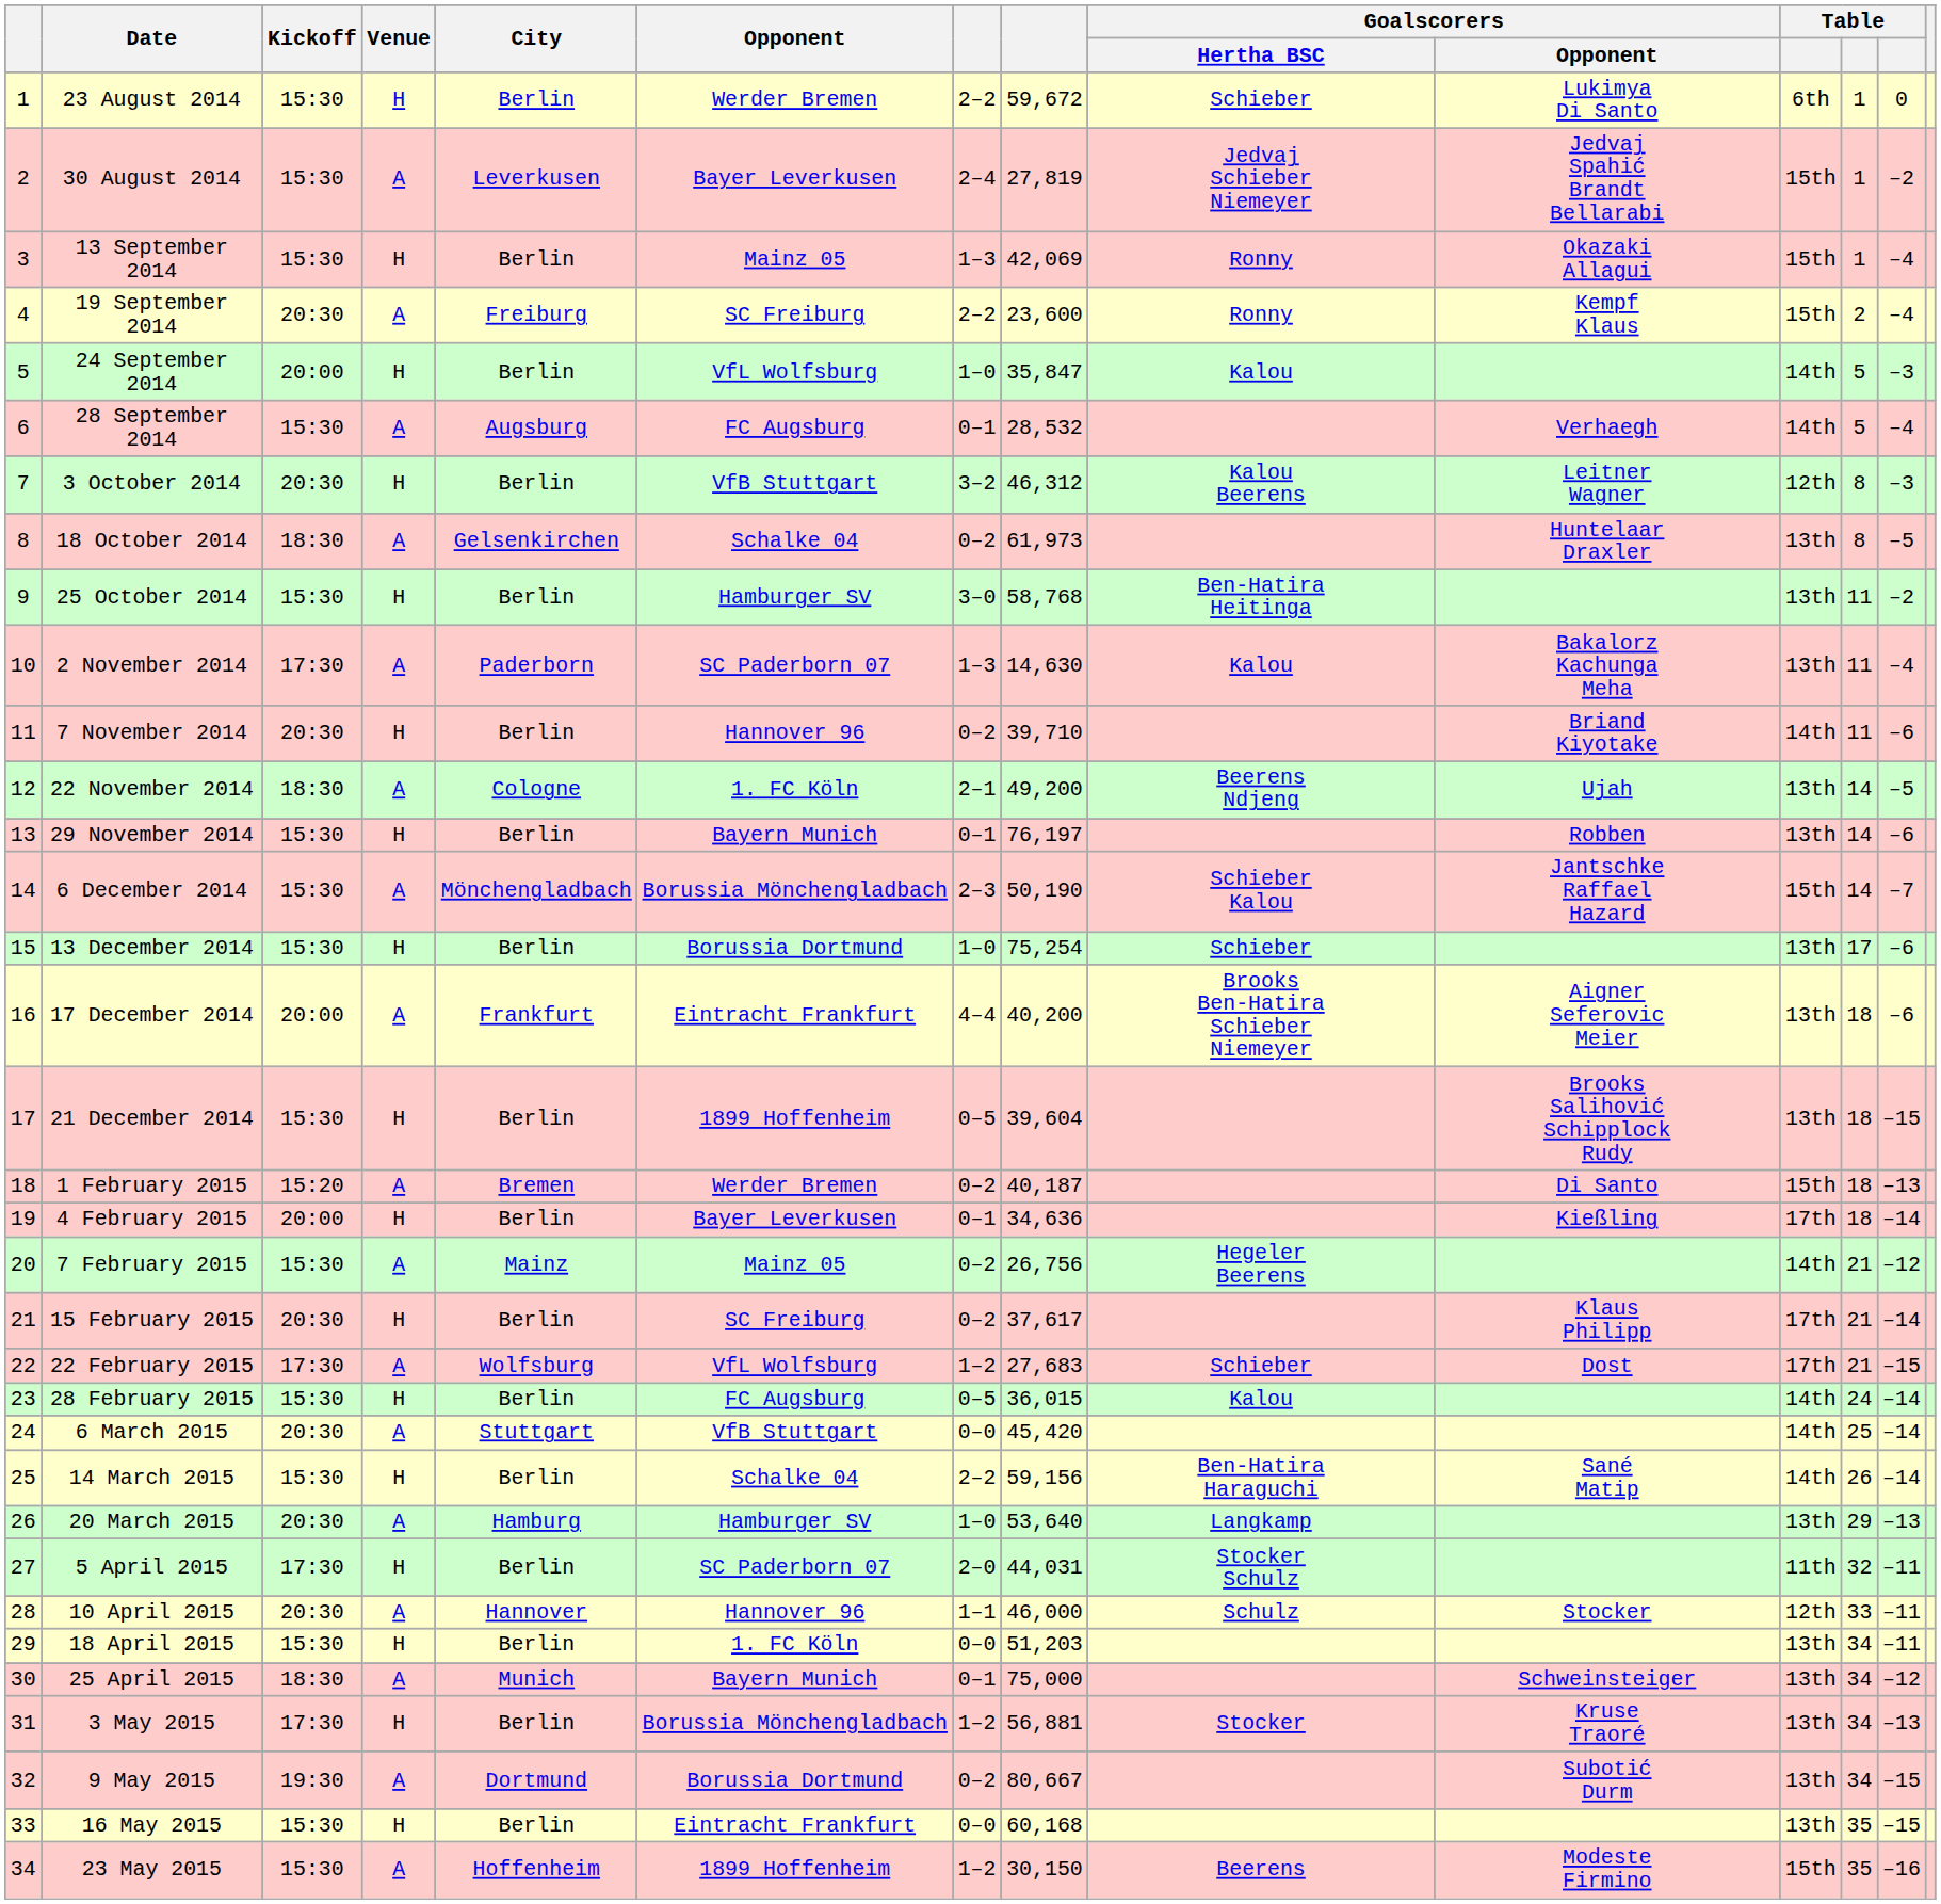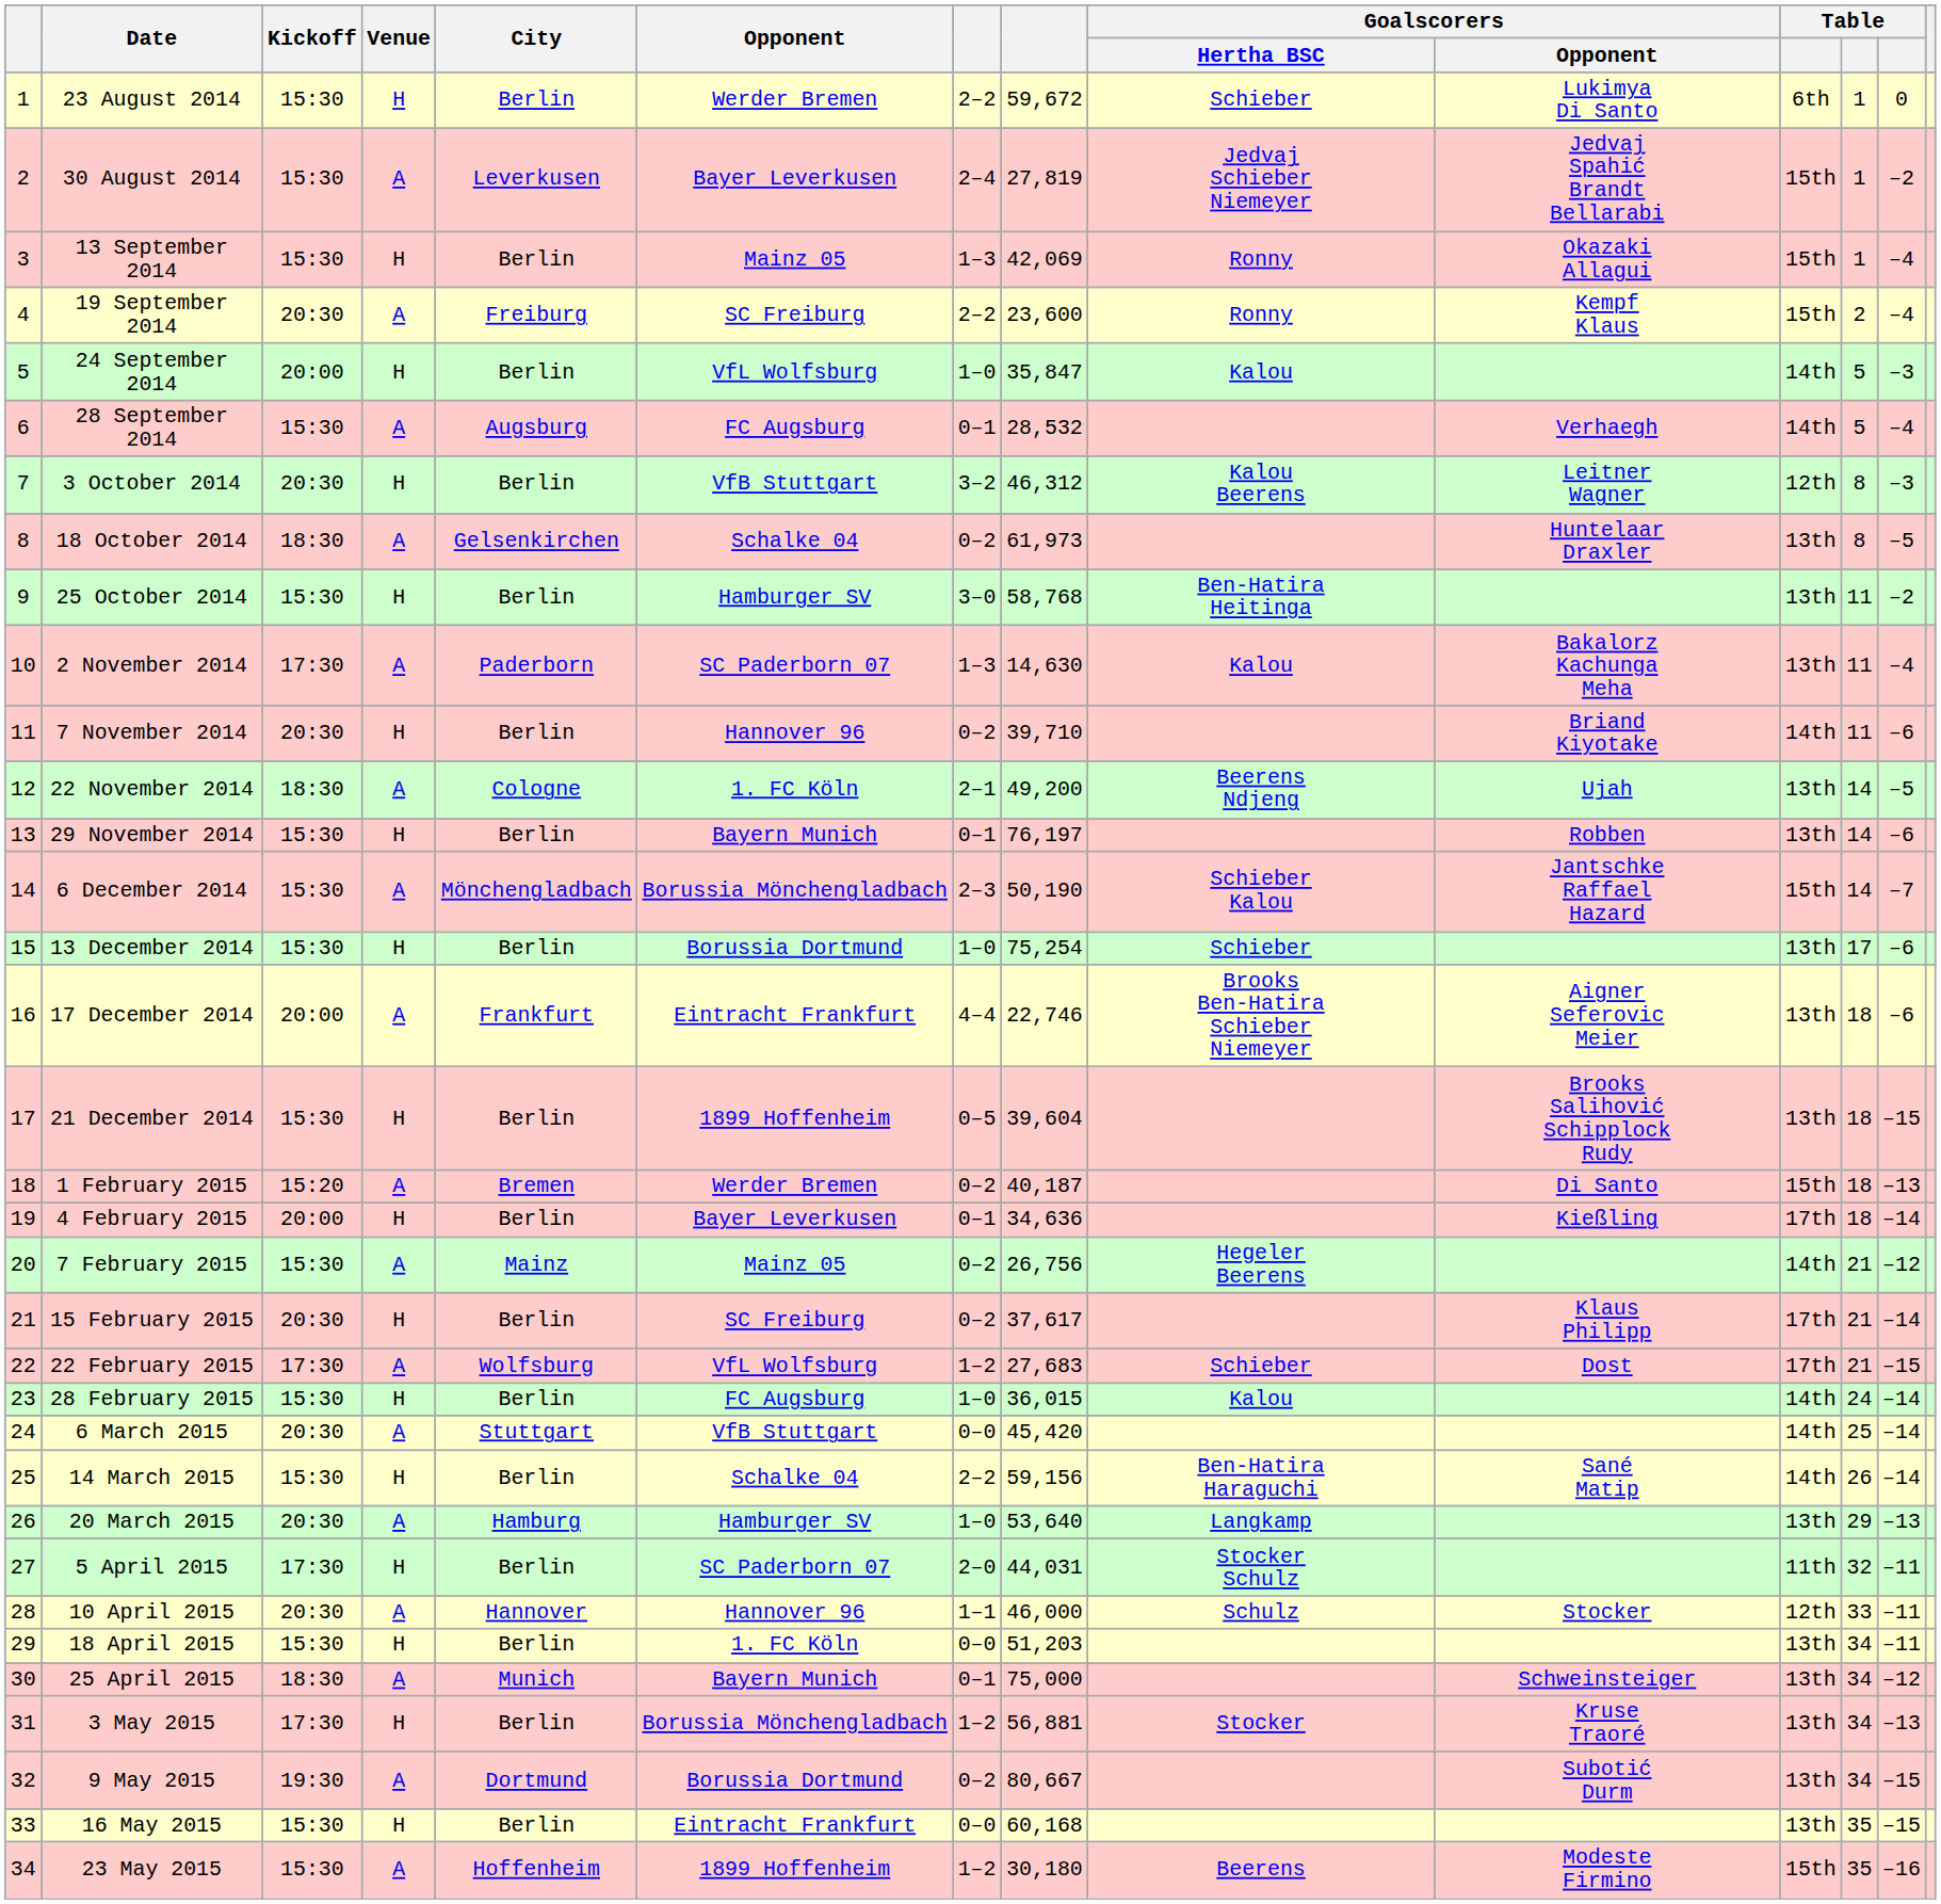17 December 2014 | column 8: 40,200 -> 22,746
28 February 2015 | column 7: 0–5 -> 1–0
23 May 2015 | column 8: 30,150 -> 30,180
